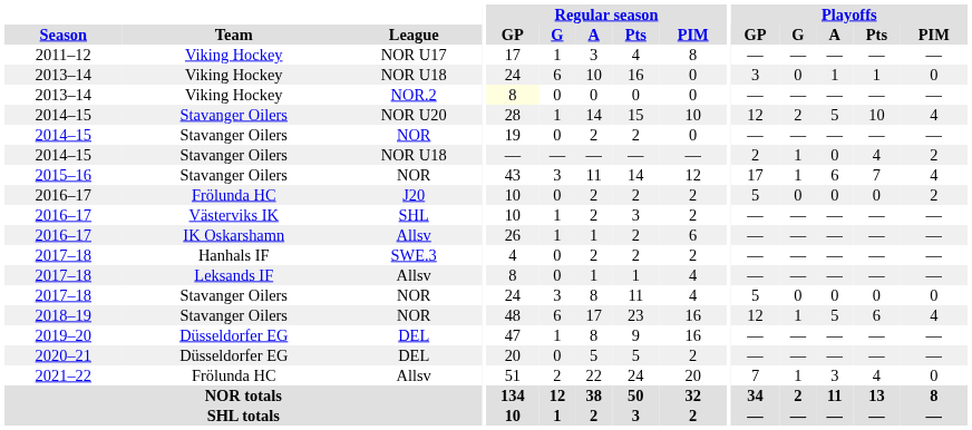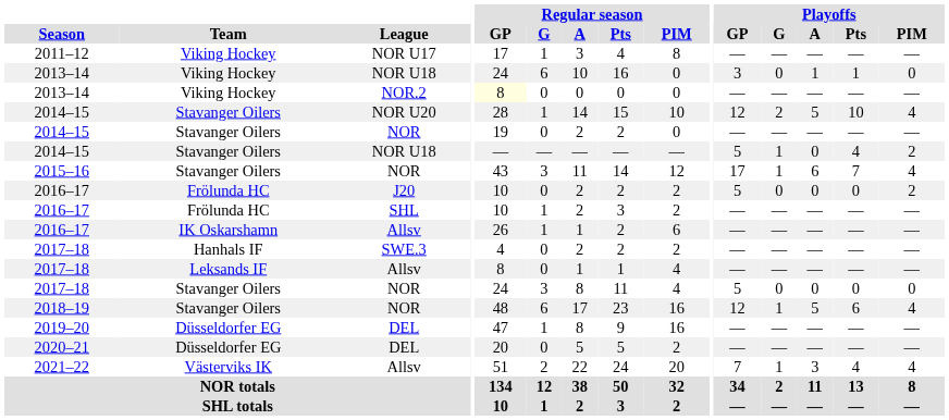2014–15 / NOR U18 | Playoffs / GP: 2 -> 5
2016–17 / SHL | Team: Västerviks IK -> Frölunda HC
2021–22 | Team: Frölunda HC -> Västerviks IK
2021–22 | Playoffs / PIM: 0 -> 4
